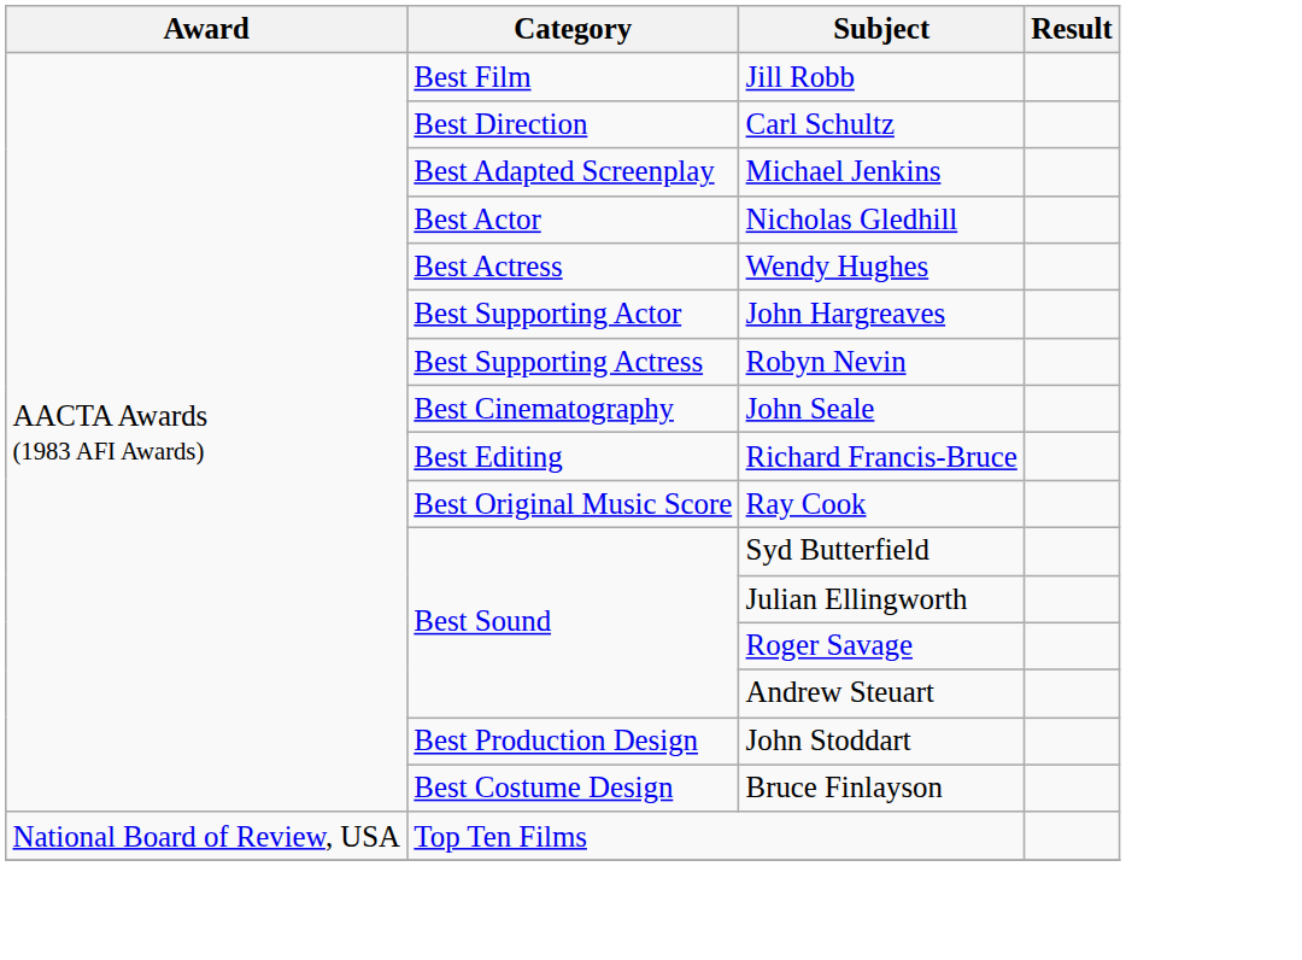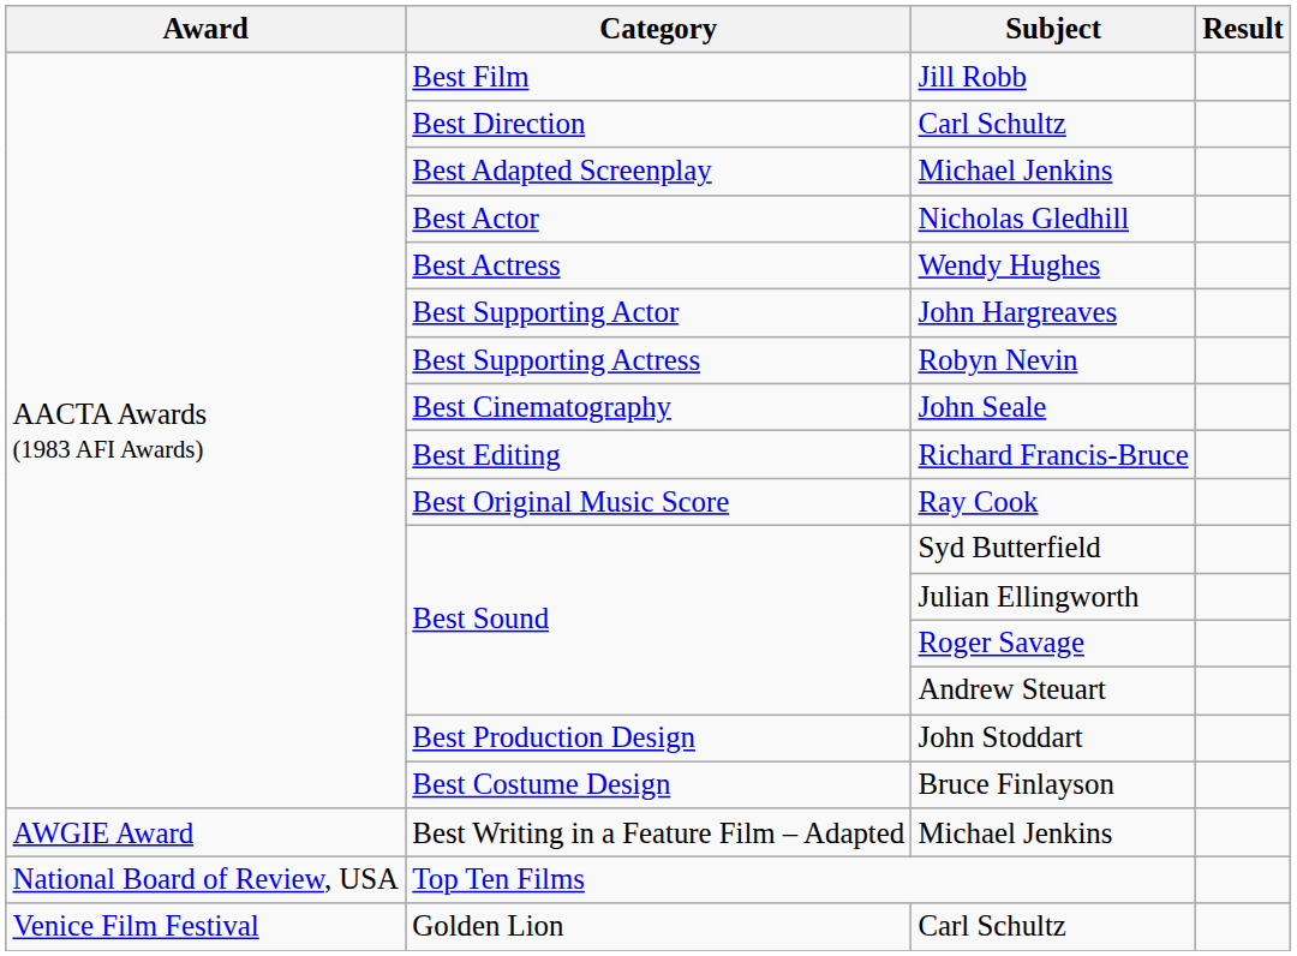+ row: AWGIE Award | Best Writing in a Feature Film – Adapted | Michael Jenkins
+ row: Venice Film Festival | Golden Lion | Carl Schultz
